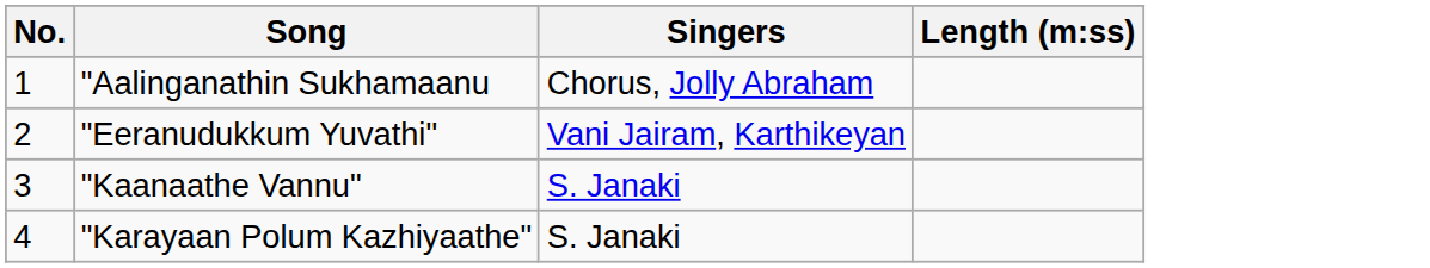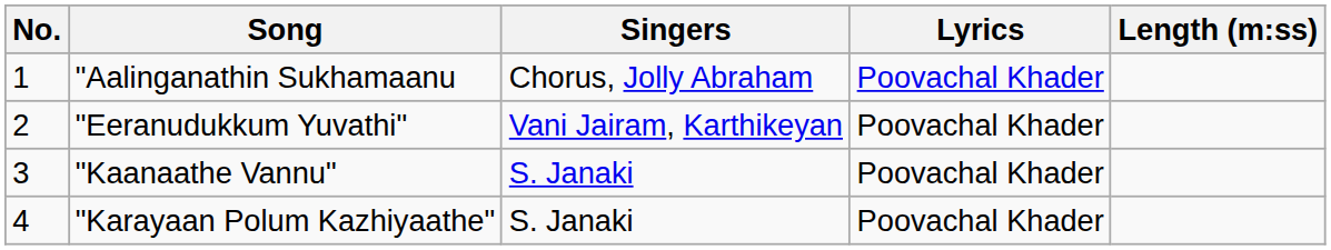+ column: Lyrics | Poovachal Khader | Poovachal Khader | Poovachal Khader | Poovachal Khader
